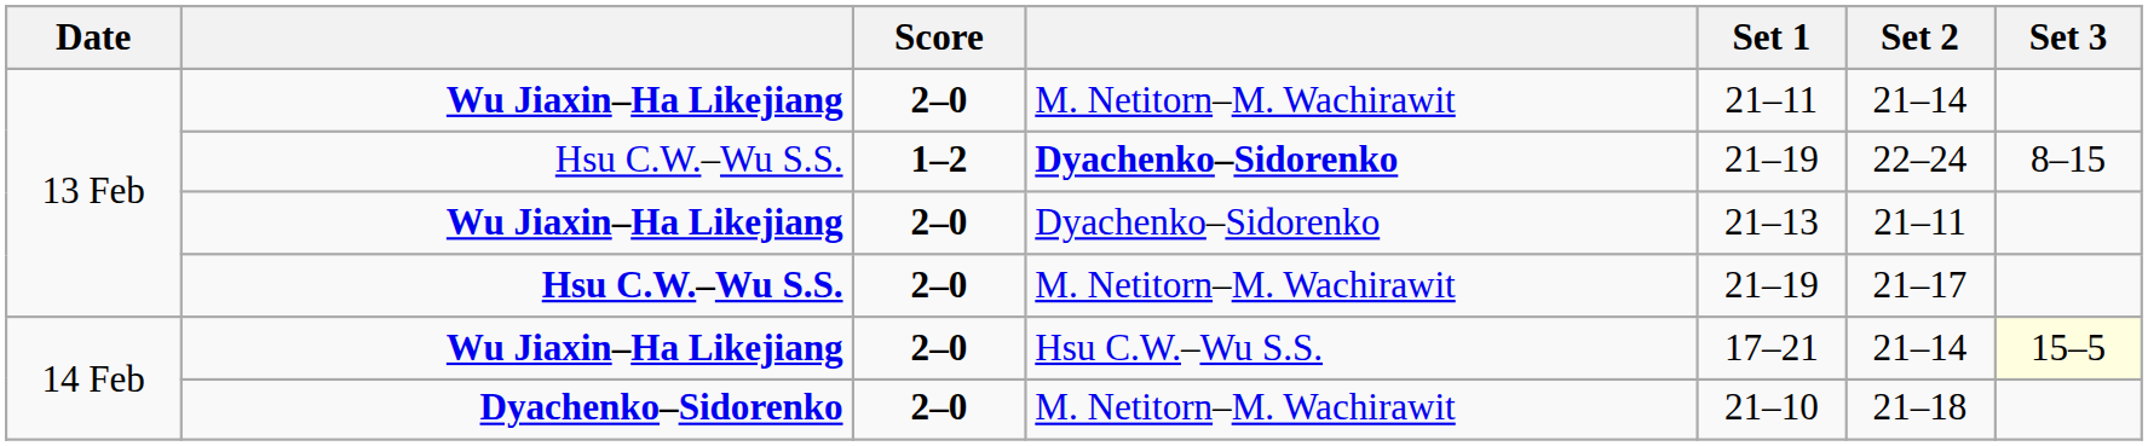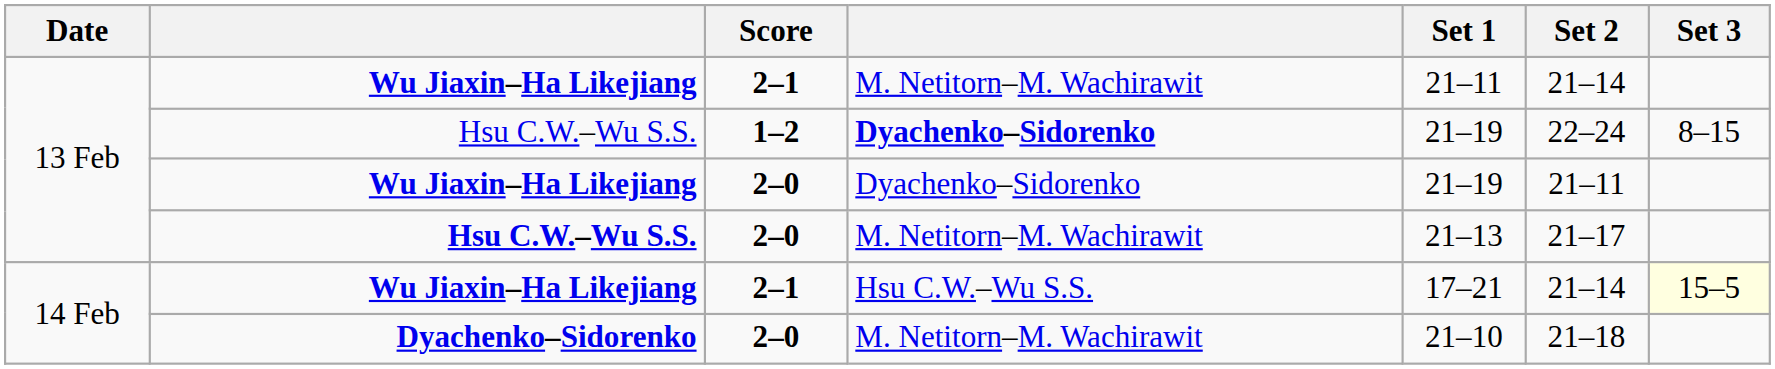Wu Jiaxin–Ha Likejiang / M. Netitorn–M. Wachirawit | Score: 2–0 -> 2–1
Wu Jiaxin–Ha Likejiang / Dyachenko–Sidorenko | Set 1: 21–13 -> 21–19
Hsu C.W.–Wu S.S. / M. Netitorn–M. Wachirawit | Set 1: 21–19 -> 21–13
Wu Jiaxin–Ha Likejiang / Hsu C.W.–Wu S.S. | Score: 2–0 -> 2–1
